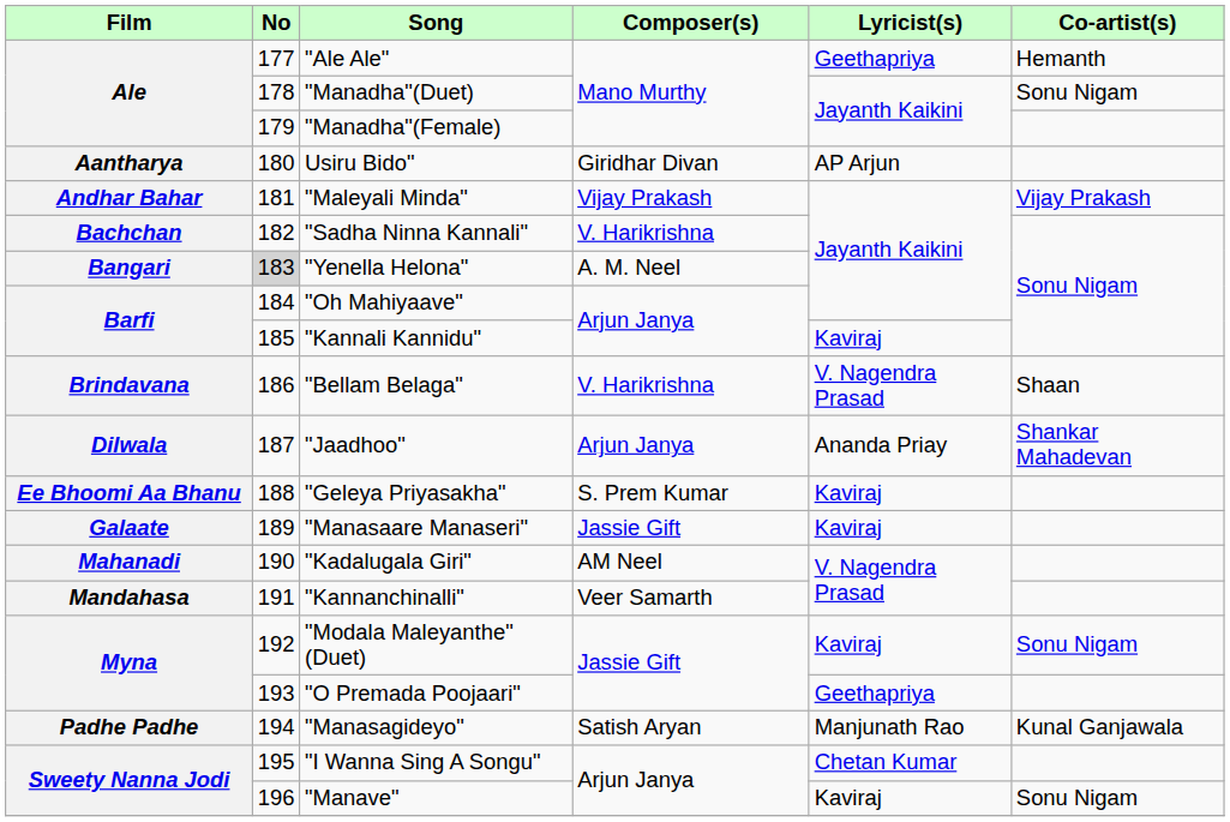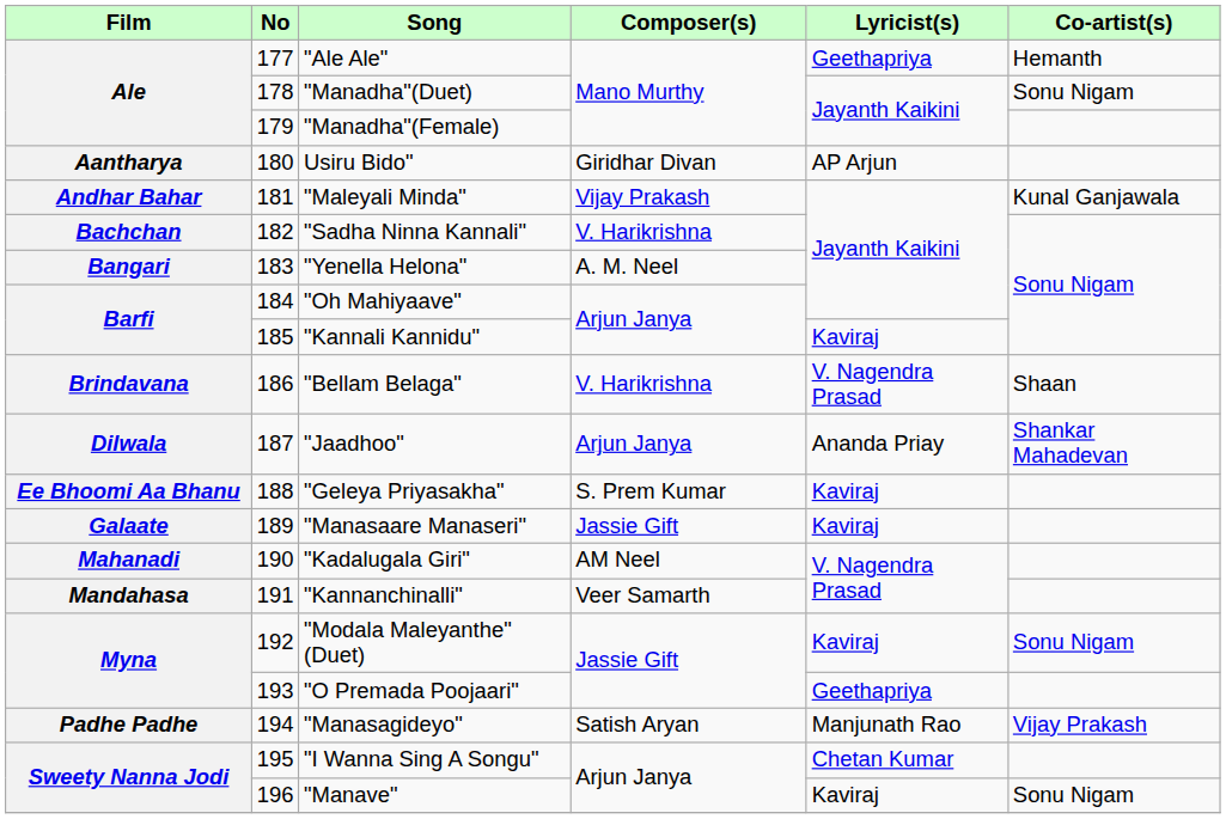"Maleyali Minda" | Co-artist(s): Vijay Prakash -> Kunal Ganjawala
"Yenella Helona" | No: lightgrey background -> no background
"Manasagideyo" | Co-artist(s): Kunal Ganjawala -> Vijay Prakash
